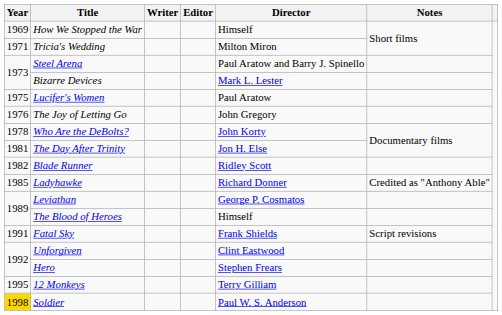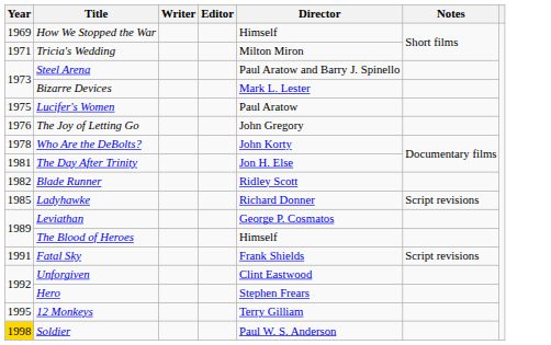Ladyhawke | Notes: Credited as "Anthony Able" -> Script revisions
